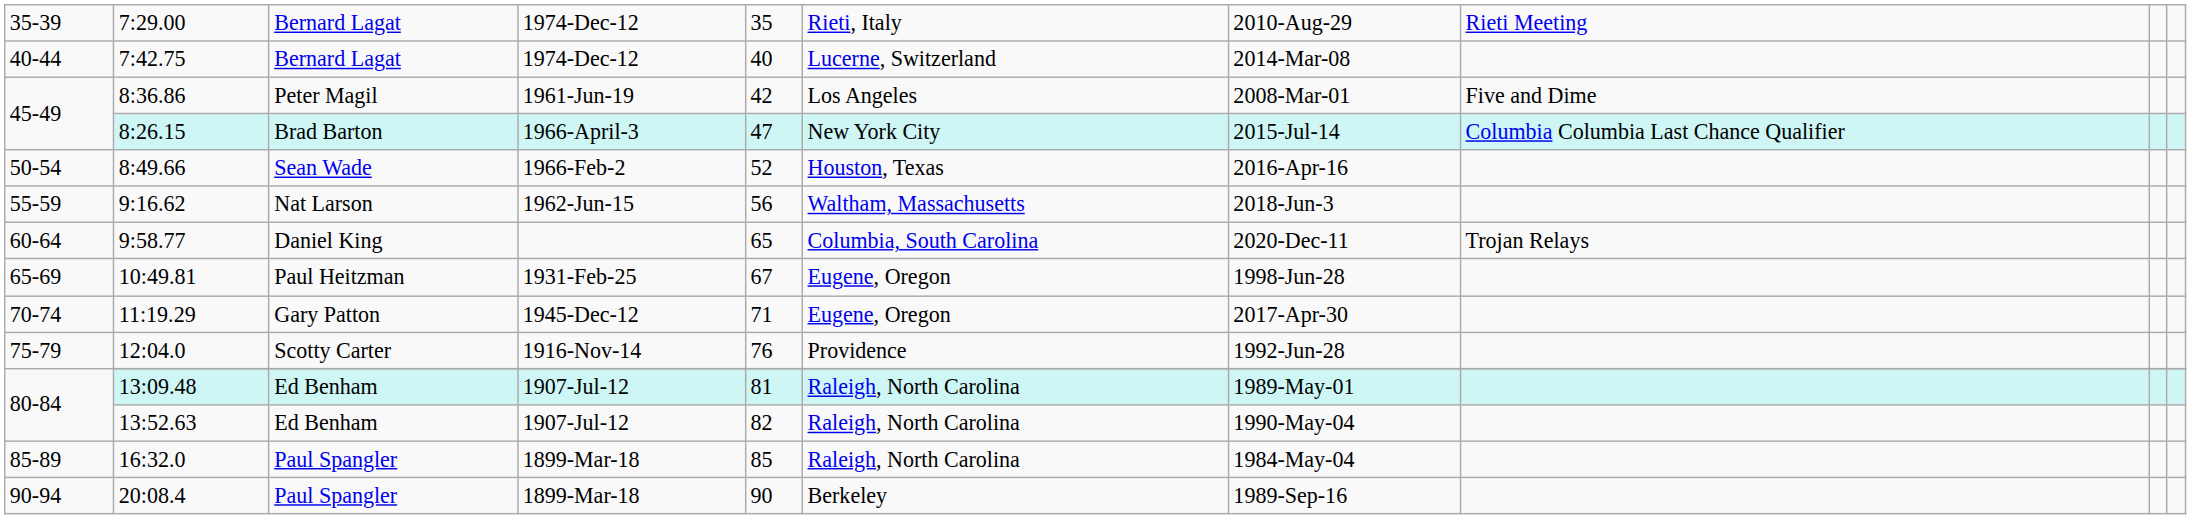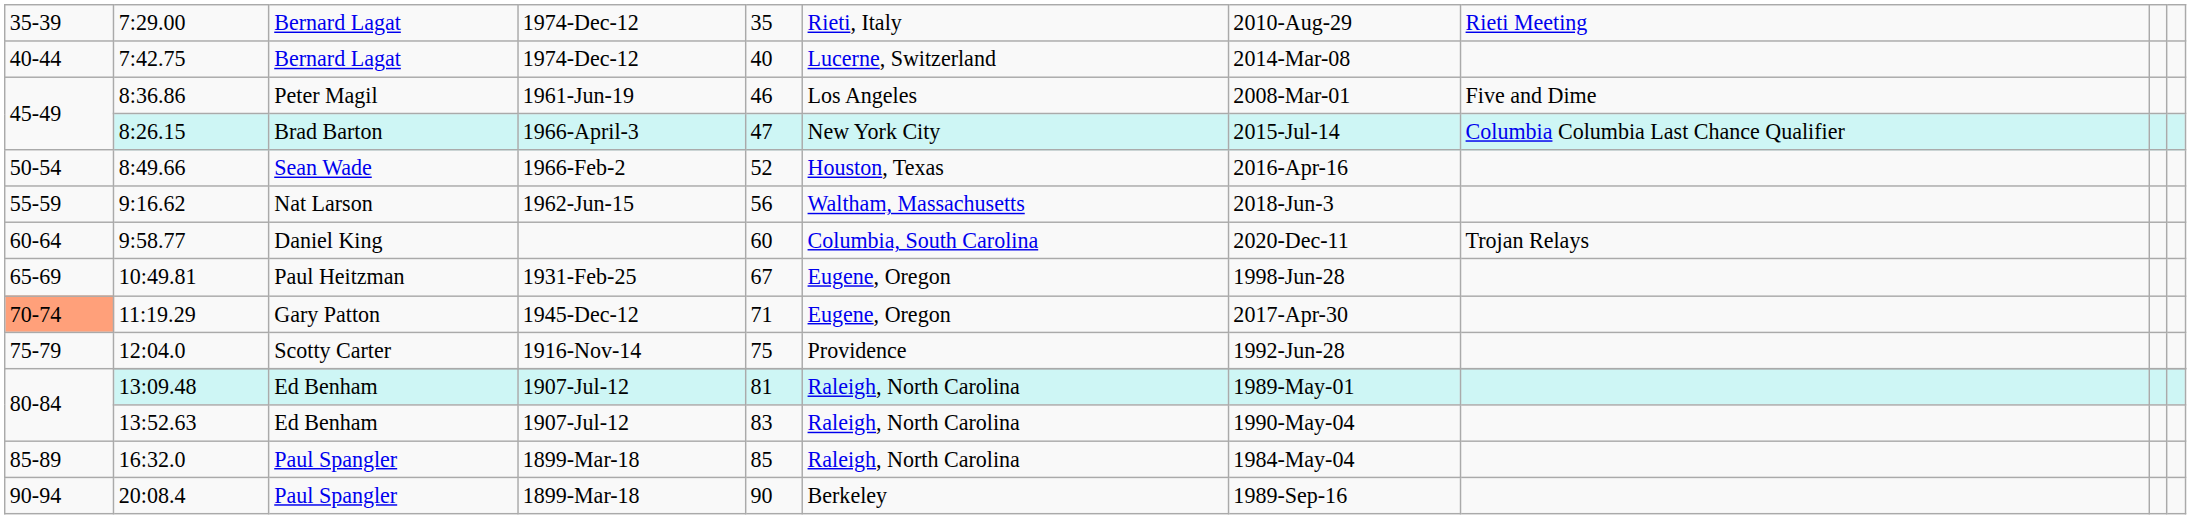8:36.86 | column 5: 42 -> 46
9:58.77 | column 5: 65 -> 60
11:19.29 | column 1: no background -> lightsalmon background
12:04.0 | column 5: 76 -> 75
13:52.63 | column 5: 82 -> 83
